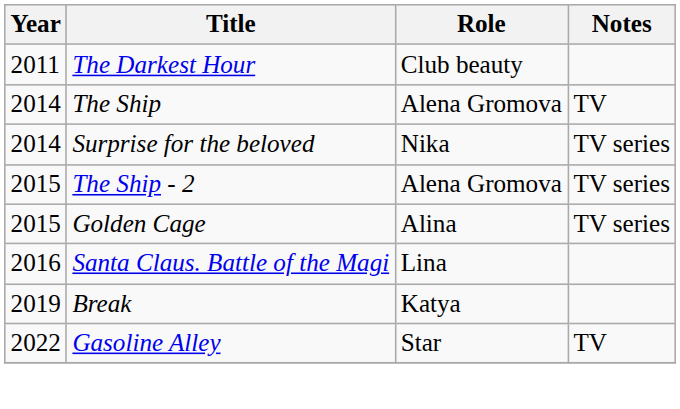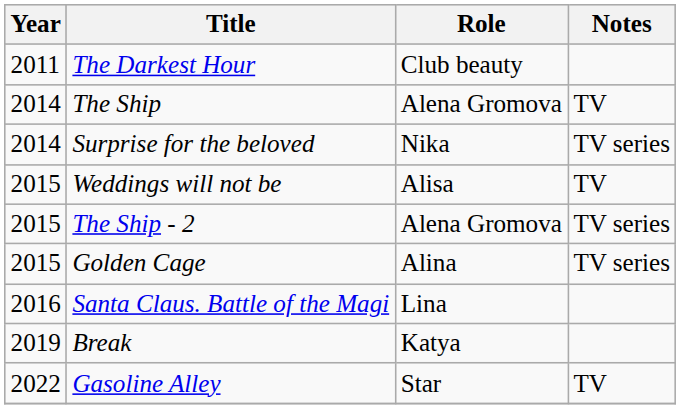+ row: 2015 | Weddings will not be | Alisa | TV
